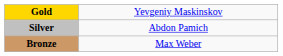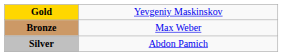rows swapped: Silver <-> Bronze
